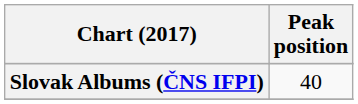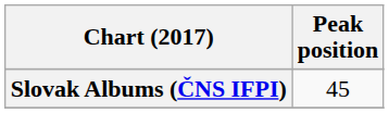Slovak Albums (ČNS IFPI) | Peak position: 40 -> 45
